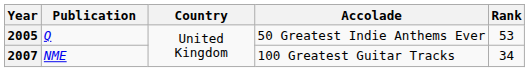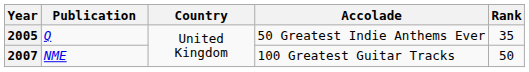2005 | Rank: 53 -> 35
2007 | Rank: 34 -> 50
